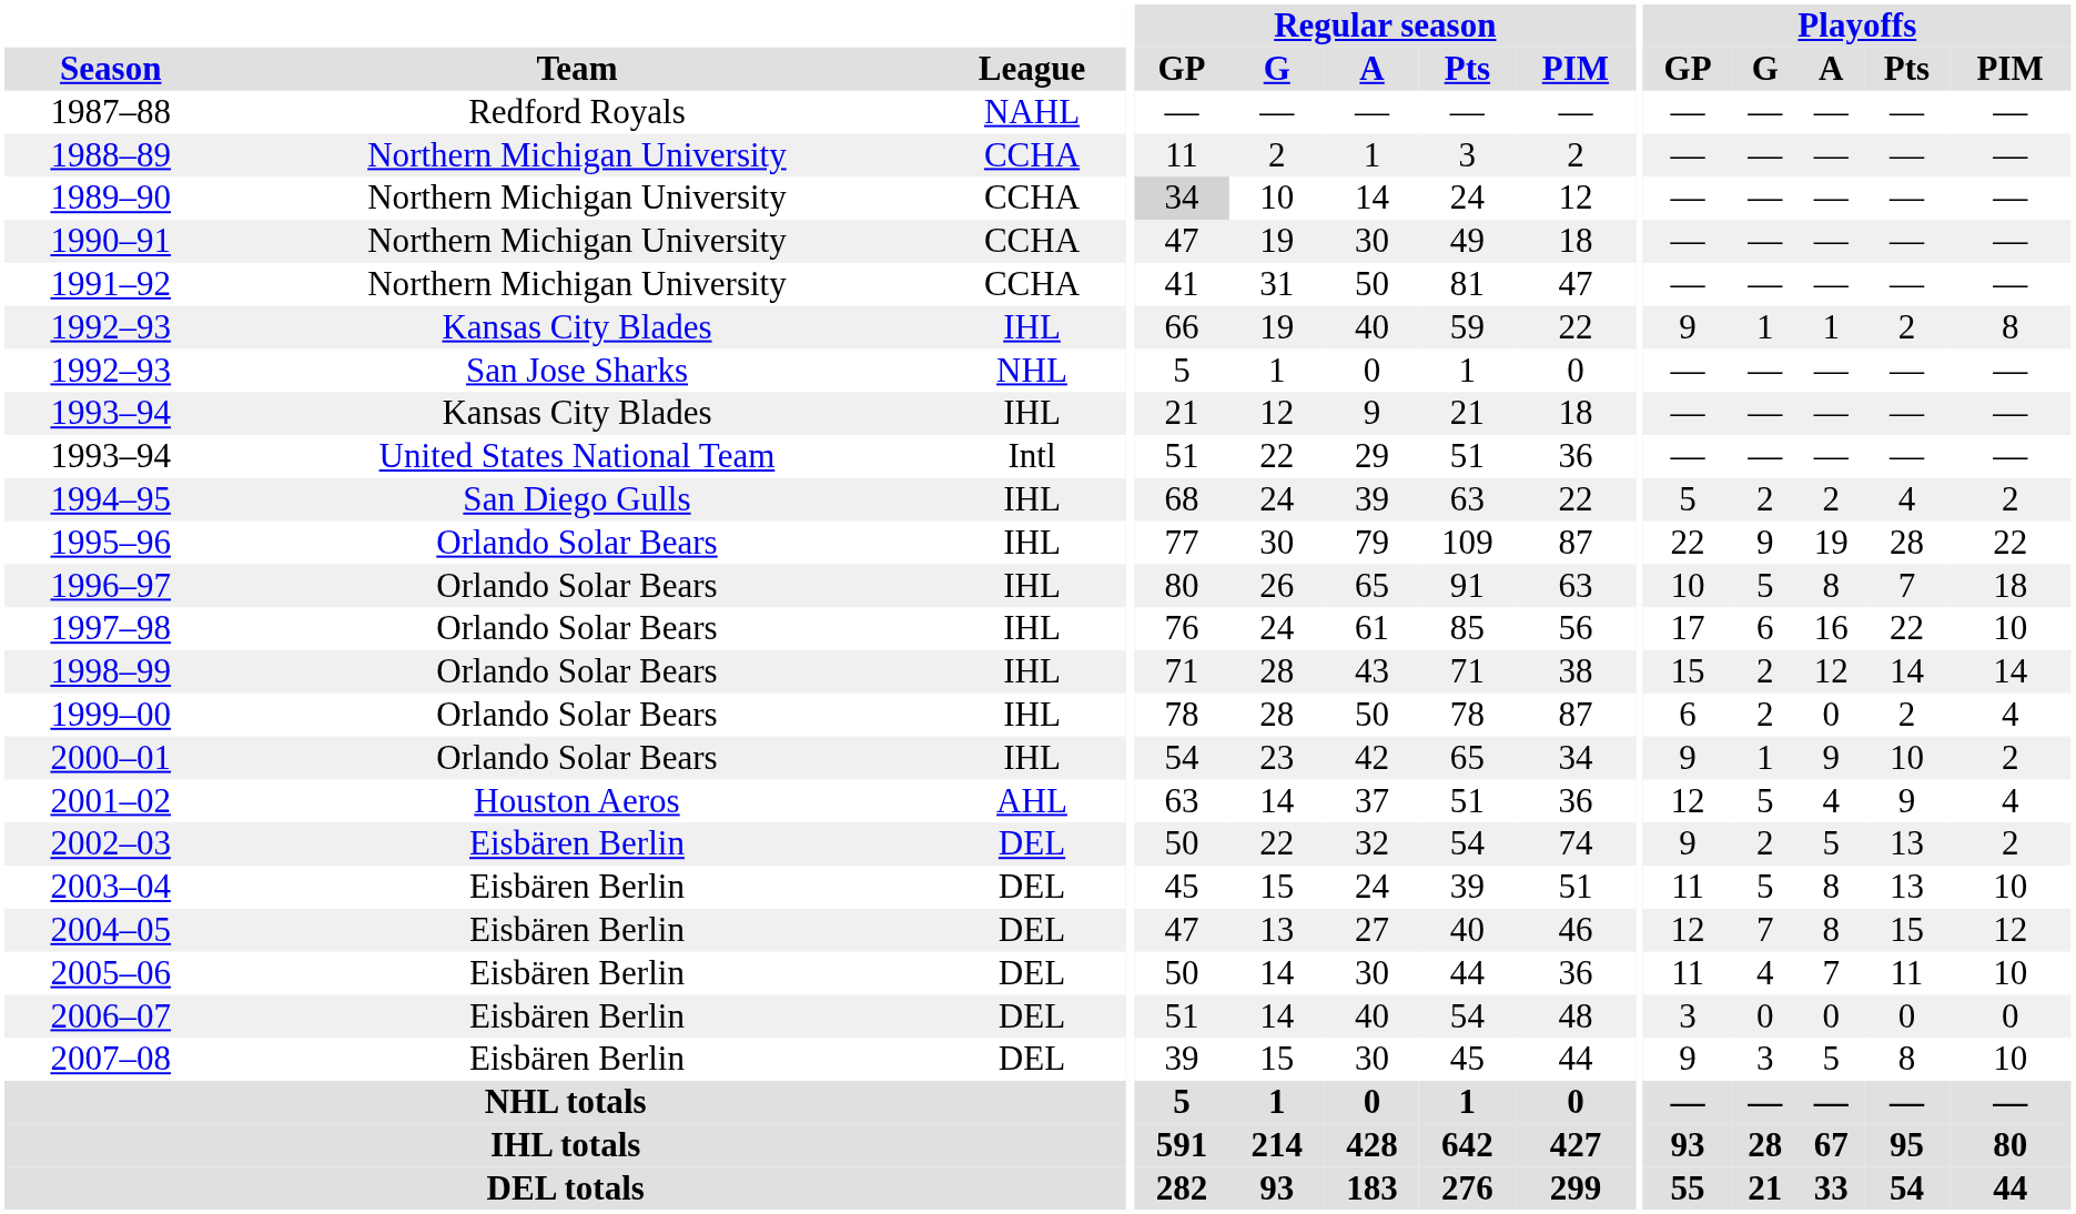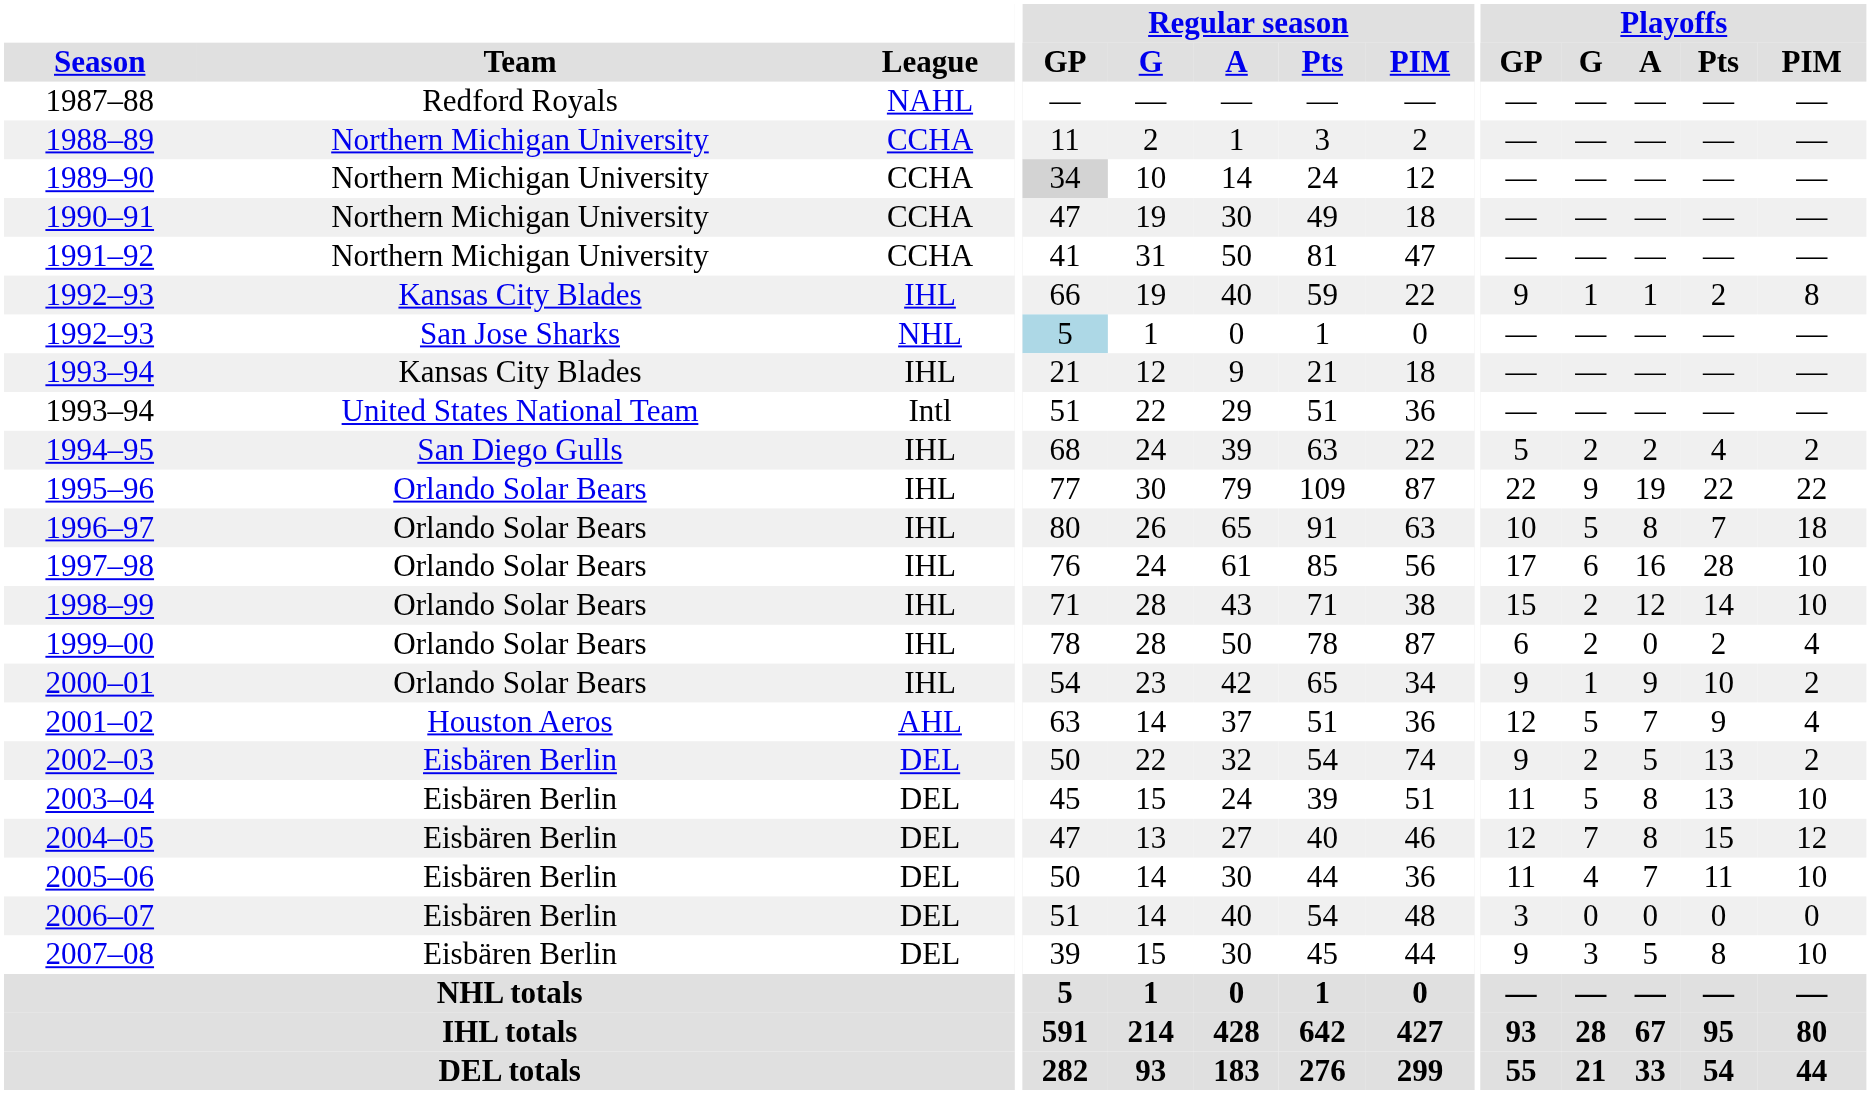1992–93 / San Jose Sharks | Regular season / GP: no background -> lightblue background
1995–96 | Playoffs / Pts: 28 -> 22
1997–98 | Playoffs / Pts: 22 -> 28
1998–99 | Playoffs / PIM: 14 -> 10
2001–02 | Playoffs / A: 4 -> 7
